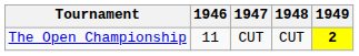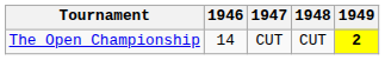The Open Championship | 1946: 11 -> 14
